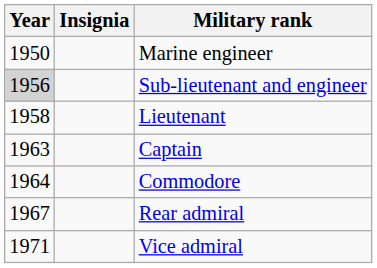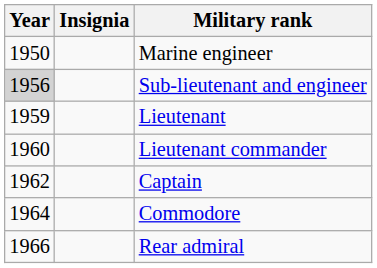Lieutenant | Year: 1958 -> 1959
+ row: 1960 | Lieutenant commander
Captain | Year: 1963 -> 1962
Rear admiral | Year: 1967 -> 1966
- row: 1971 | Vice admiral
